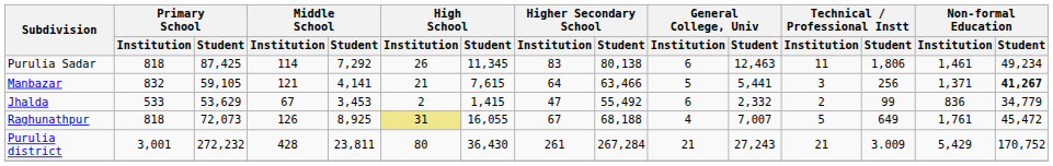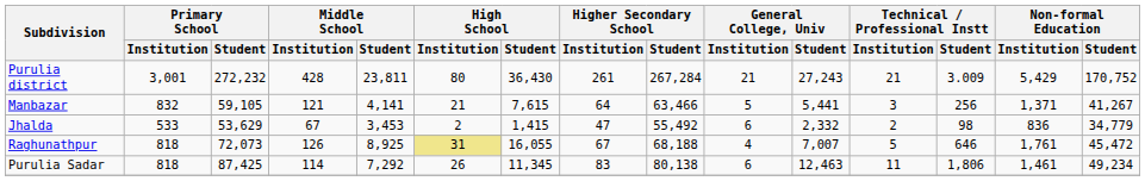rows swapped: Purulia Sadar <-> Purulia district
Manbazar | Non-formal Education / Student: bold -> normal
Jhalda | Technical / Professional Instt / Student: 99 -> 98
Raghunathpur | Technical / Professional Instt / Student: 649 -> 646
